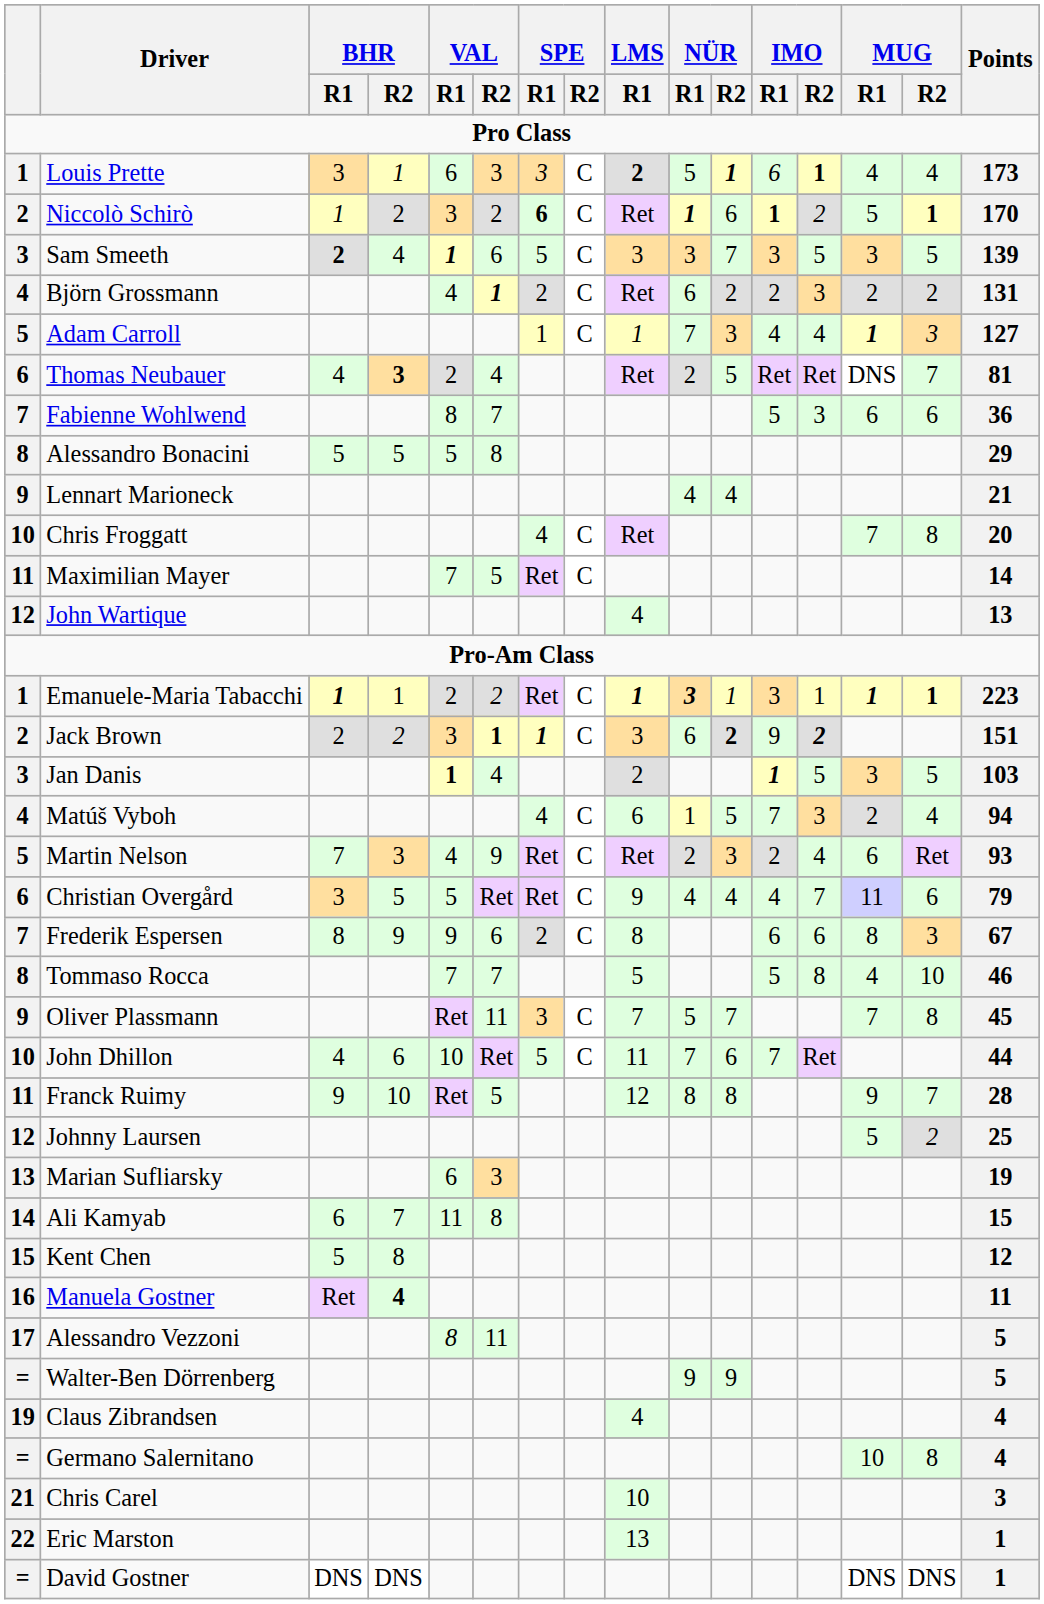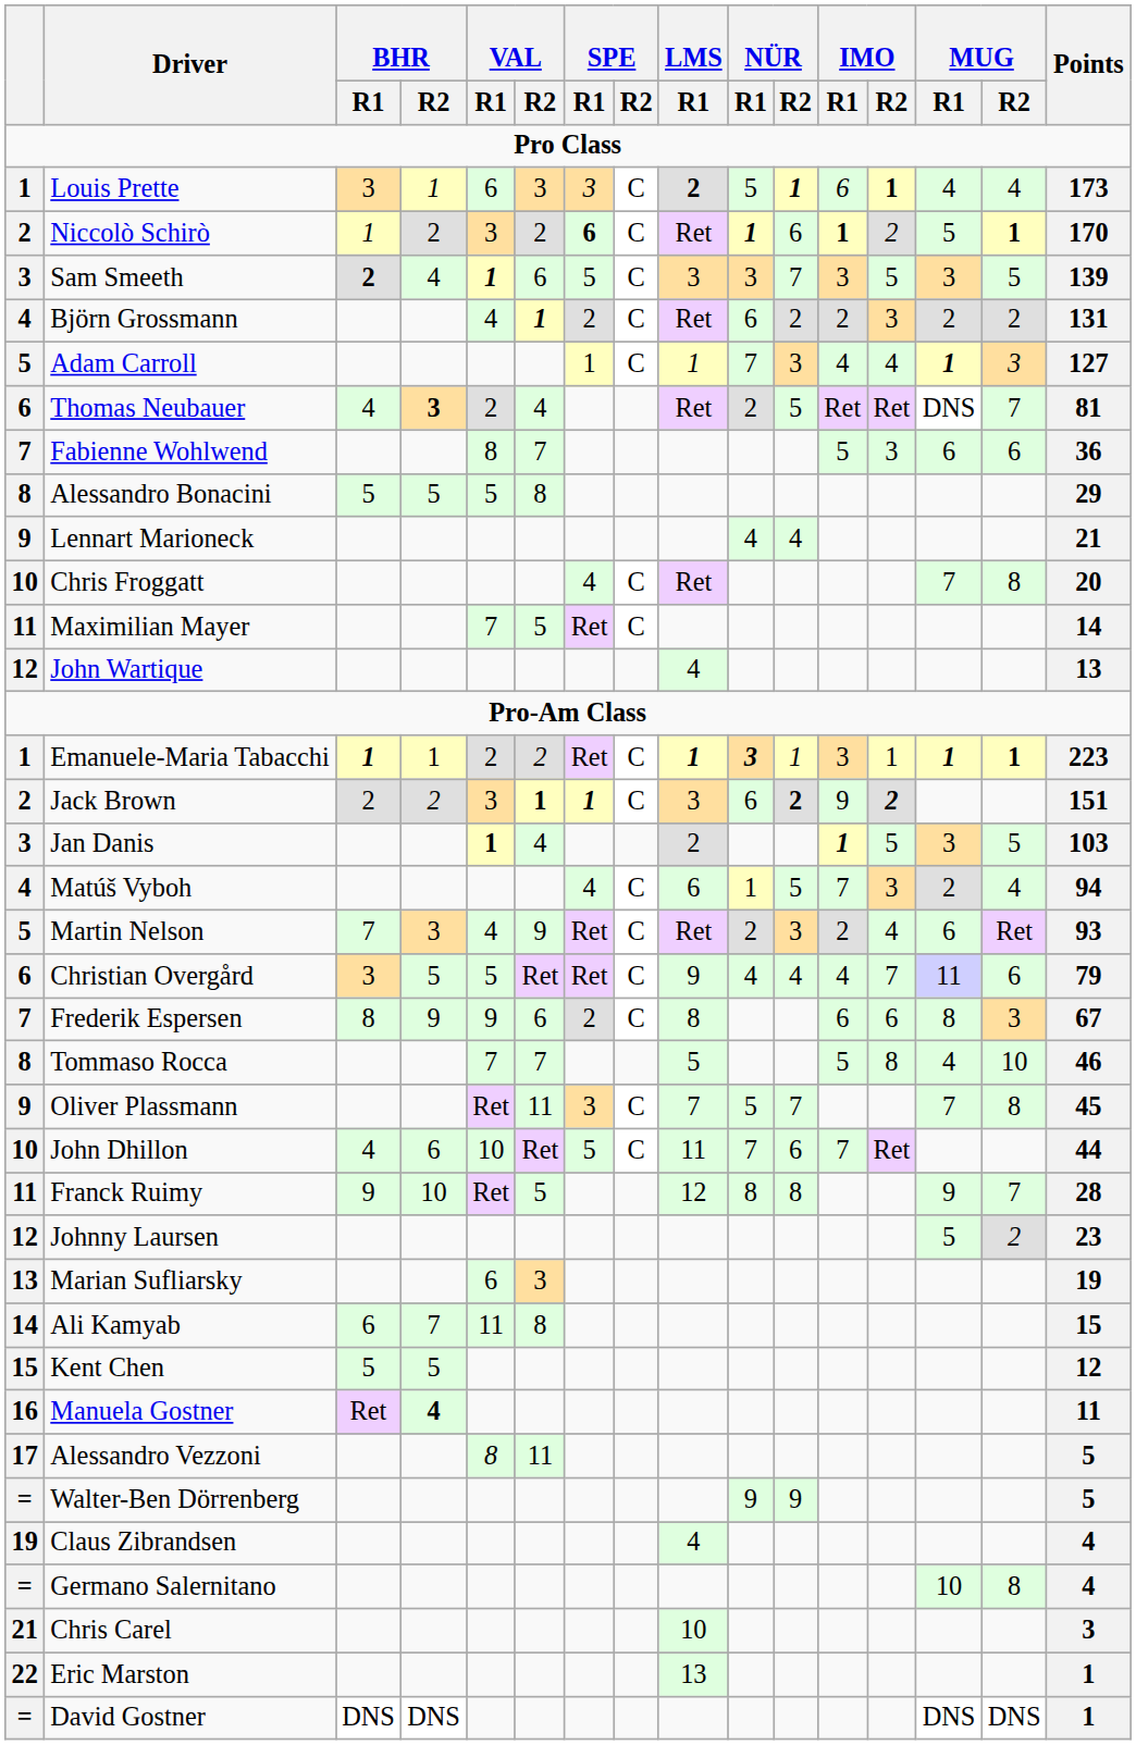Johnny Laursen | Points: 25 -> 23
Kent Chen | BHR / R2: 8 -> 5
